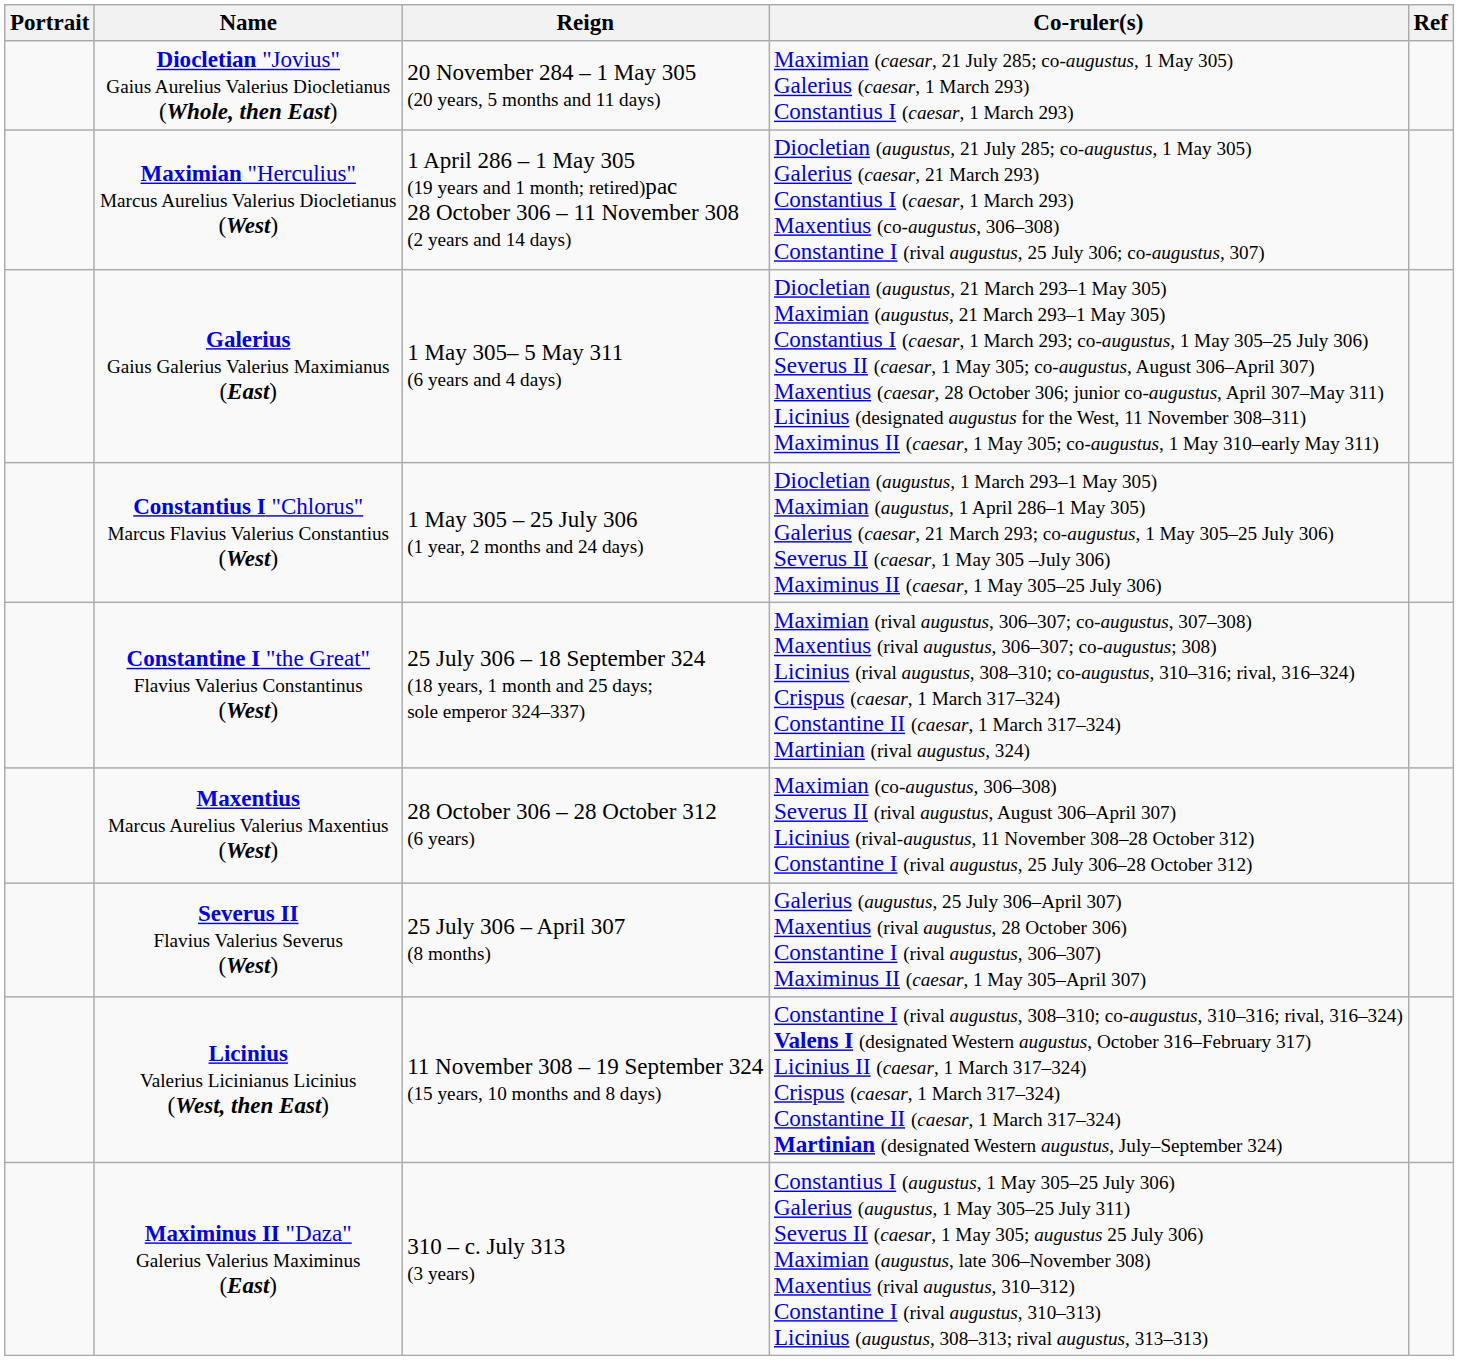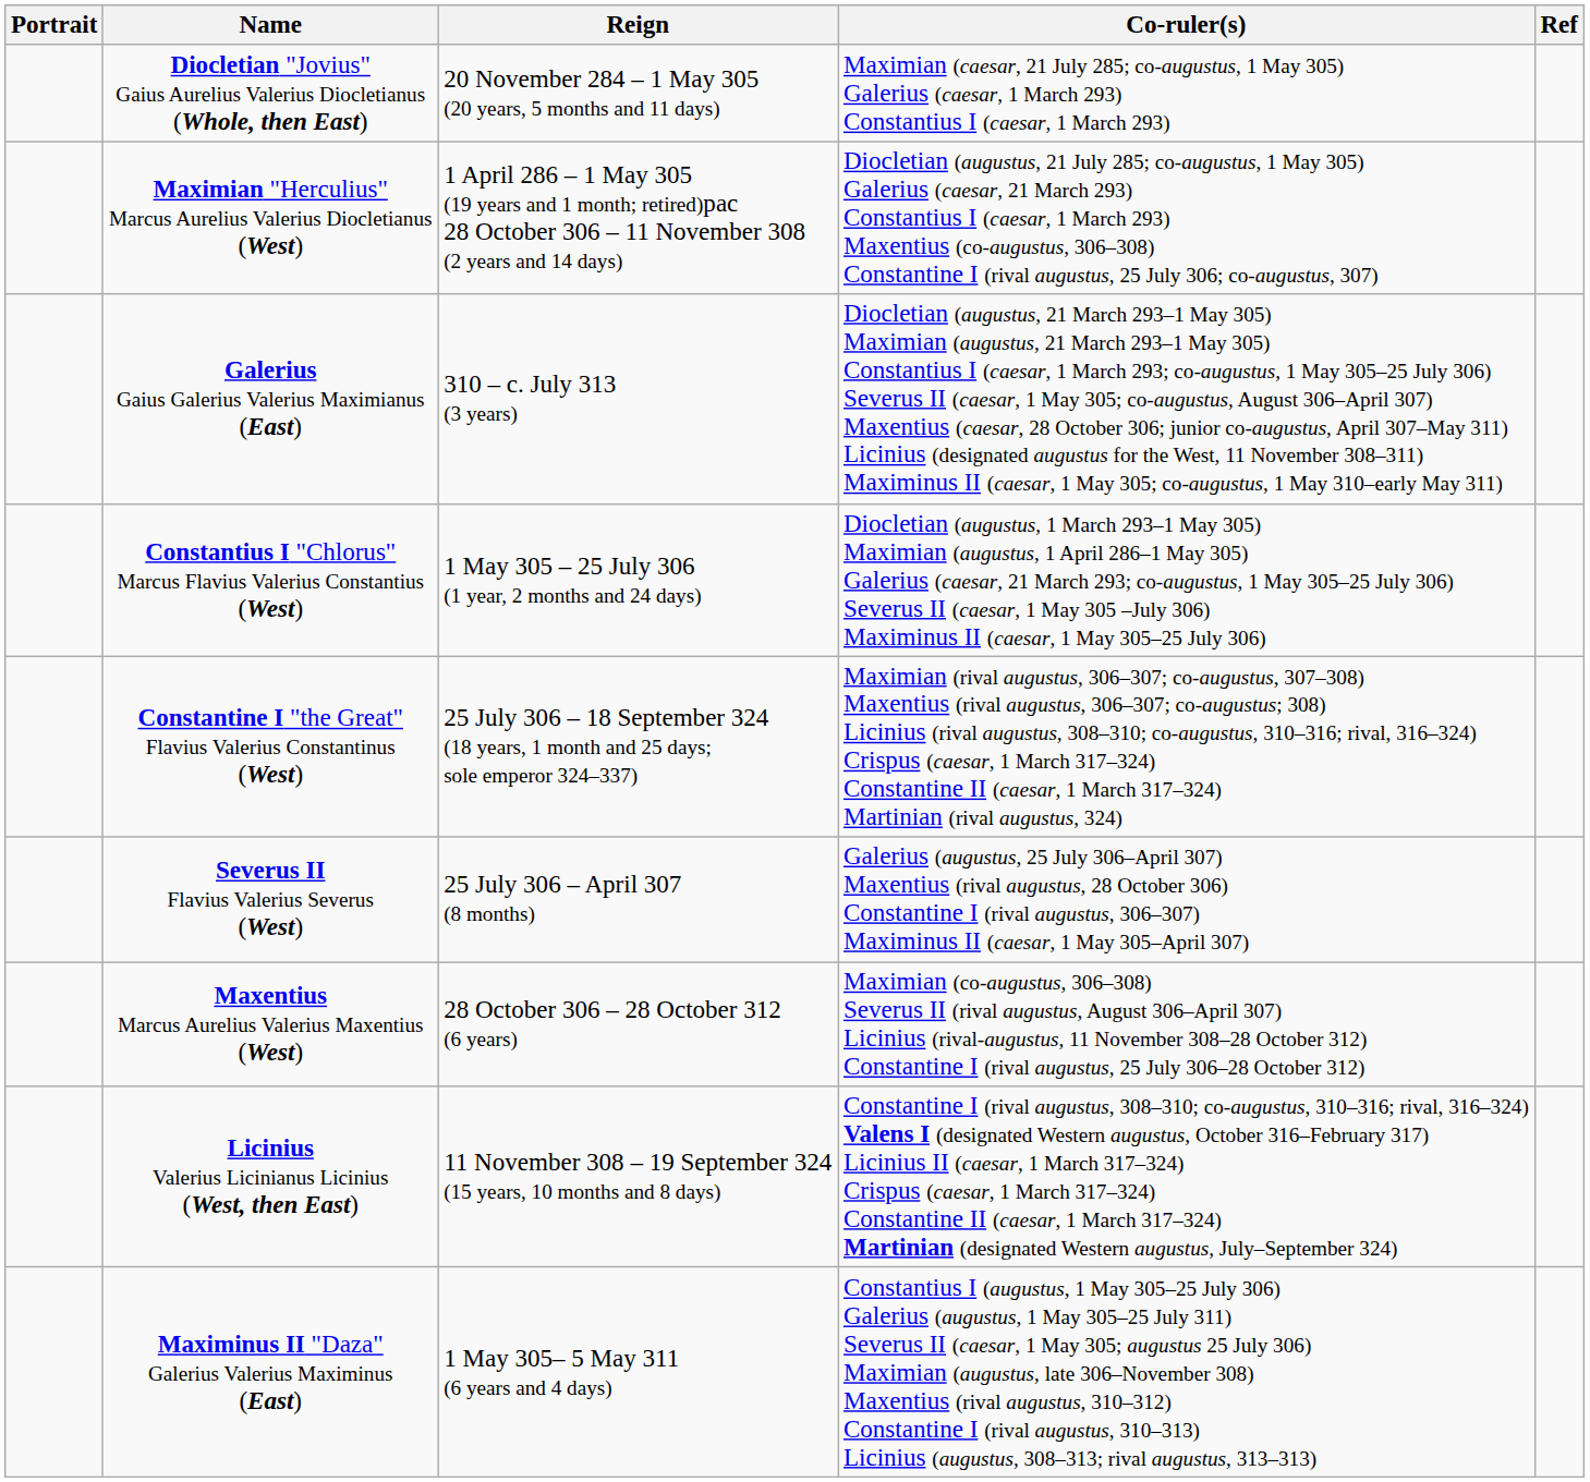Galerius Gaius Galerius Valerius Maximianus (East) | Reign: 1 May 305– 5 May 311 (6 years and 4 days) -> 310 – c. July 313 (3 years)
rows swapped: Severus II Flavius Valerius Severus (West) <-> Maxentius Marcus Aurelius Valerius Maxentius (West)
Maximinus II "Daza" Galerius Valerius Maximinus (East) | Reign: 310 – c. July 313 (3 years) -> 1 May 305– 5 May 311 (6 years and 4 days)
